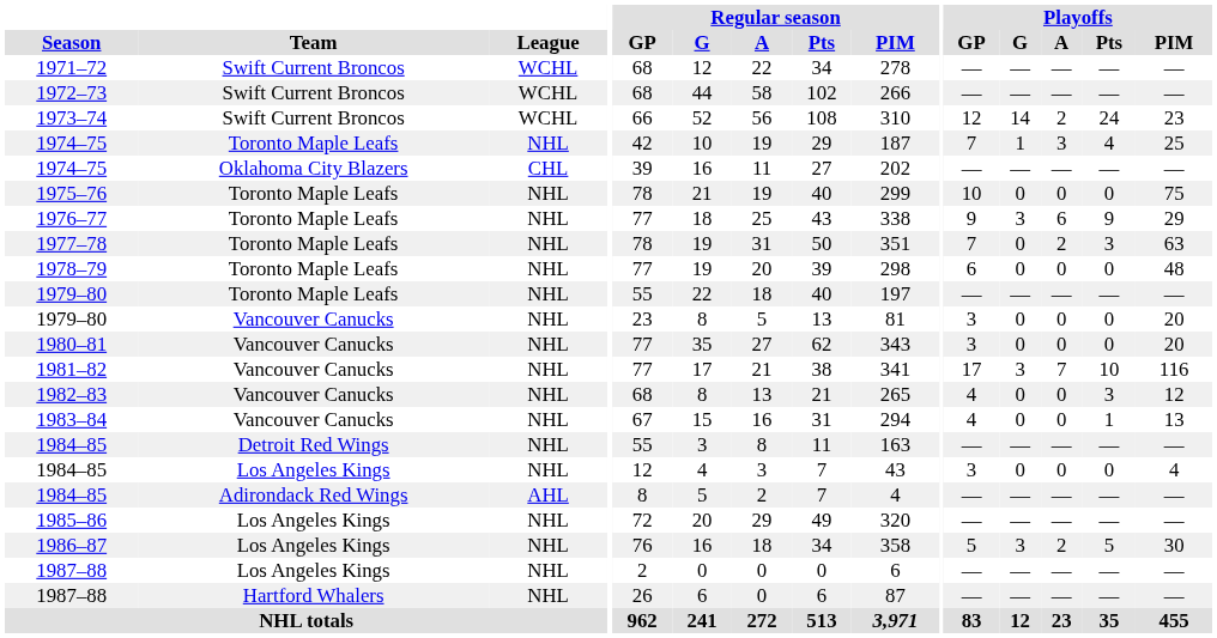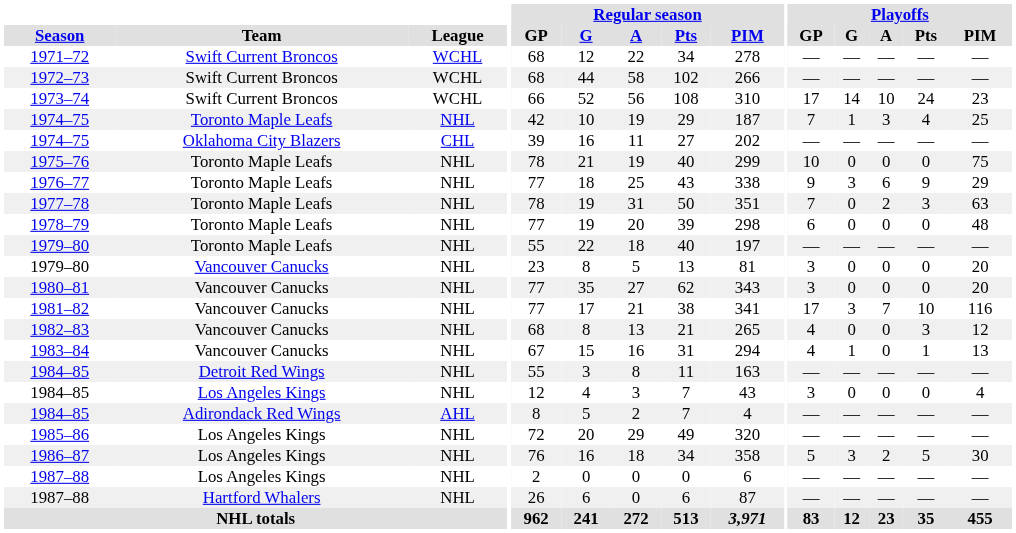1973–74 | Playoffs / GP: 12 -> 17
1973–74 | Playoffs / A: 2 -> 10
1983–84 | Playoffs / G: 0 -> 1
